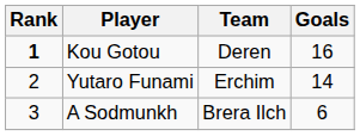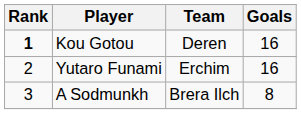Yutaro Funami | Goals: 14 -> 16
A Sodmunkh | Goals: 6 -> 8
